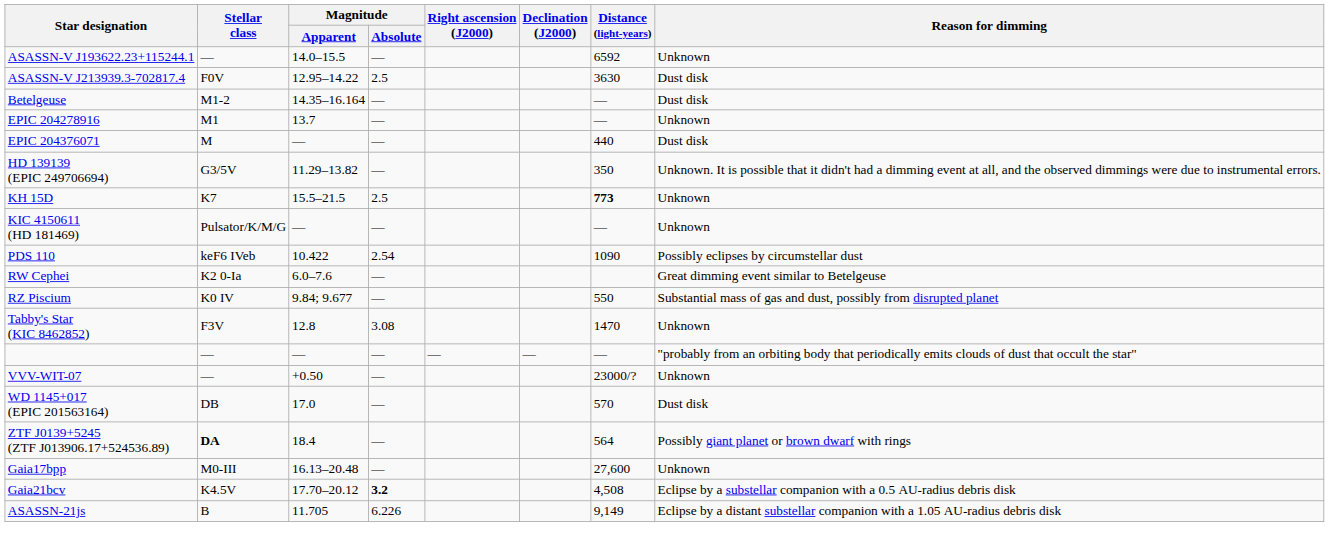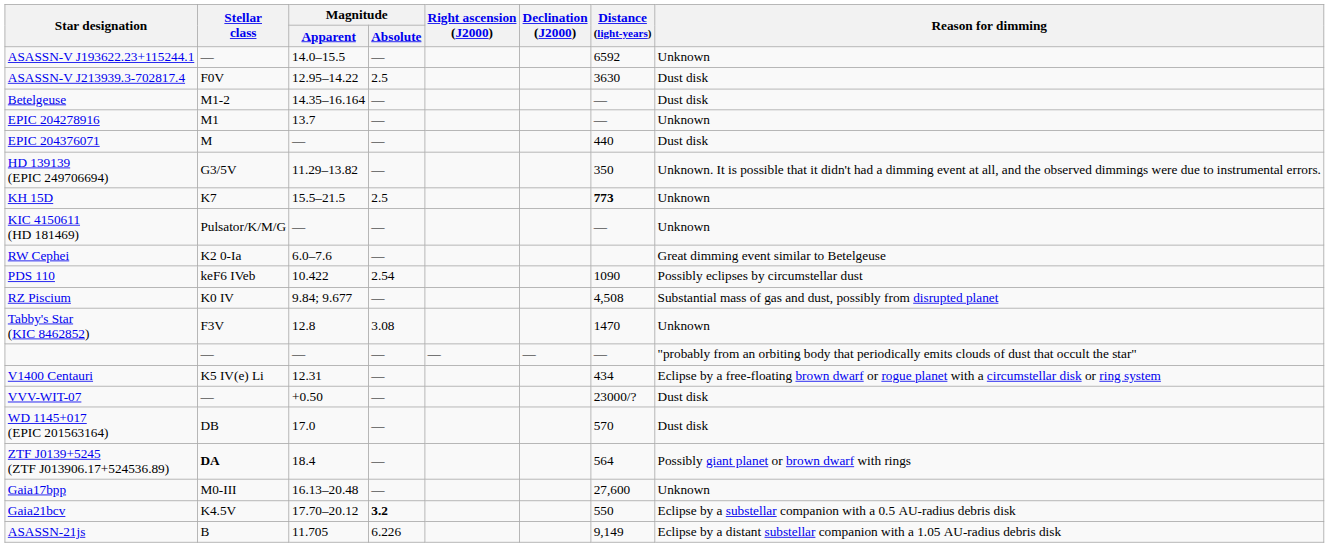rows swapped: PDS 110 <-> RW Cephei
RZ Piscium | Distance (light-years): 550 -> 4,508
+ row: V1400 Centauri | K5 IV(e) Li | 12.31 | — | 434 | Eclipse by a free-floating brown dwarf or rogue planet with a circumstellar disk or ring system
VVV-WIT-07 | Reason for dimming: Unknown -> Dust disk
Gaia21bcv | Distance (light-years): 4,508 -> 550
